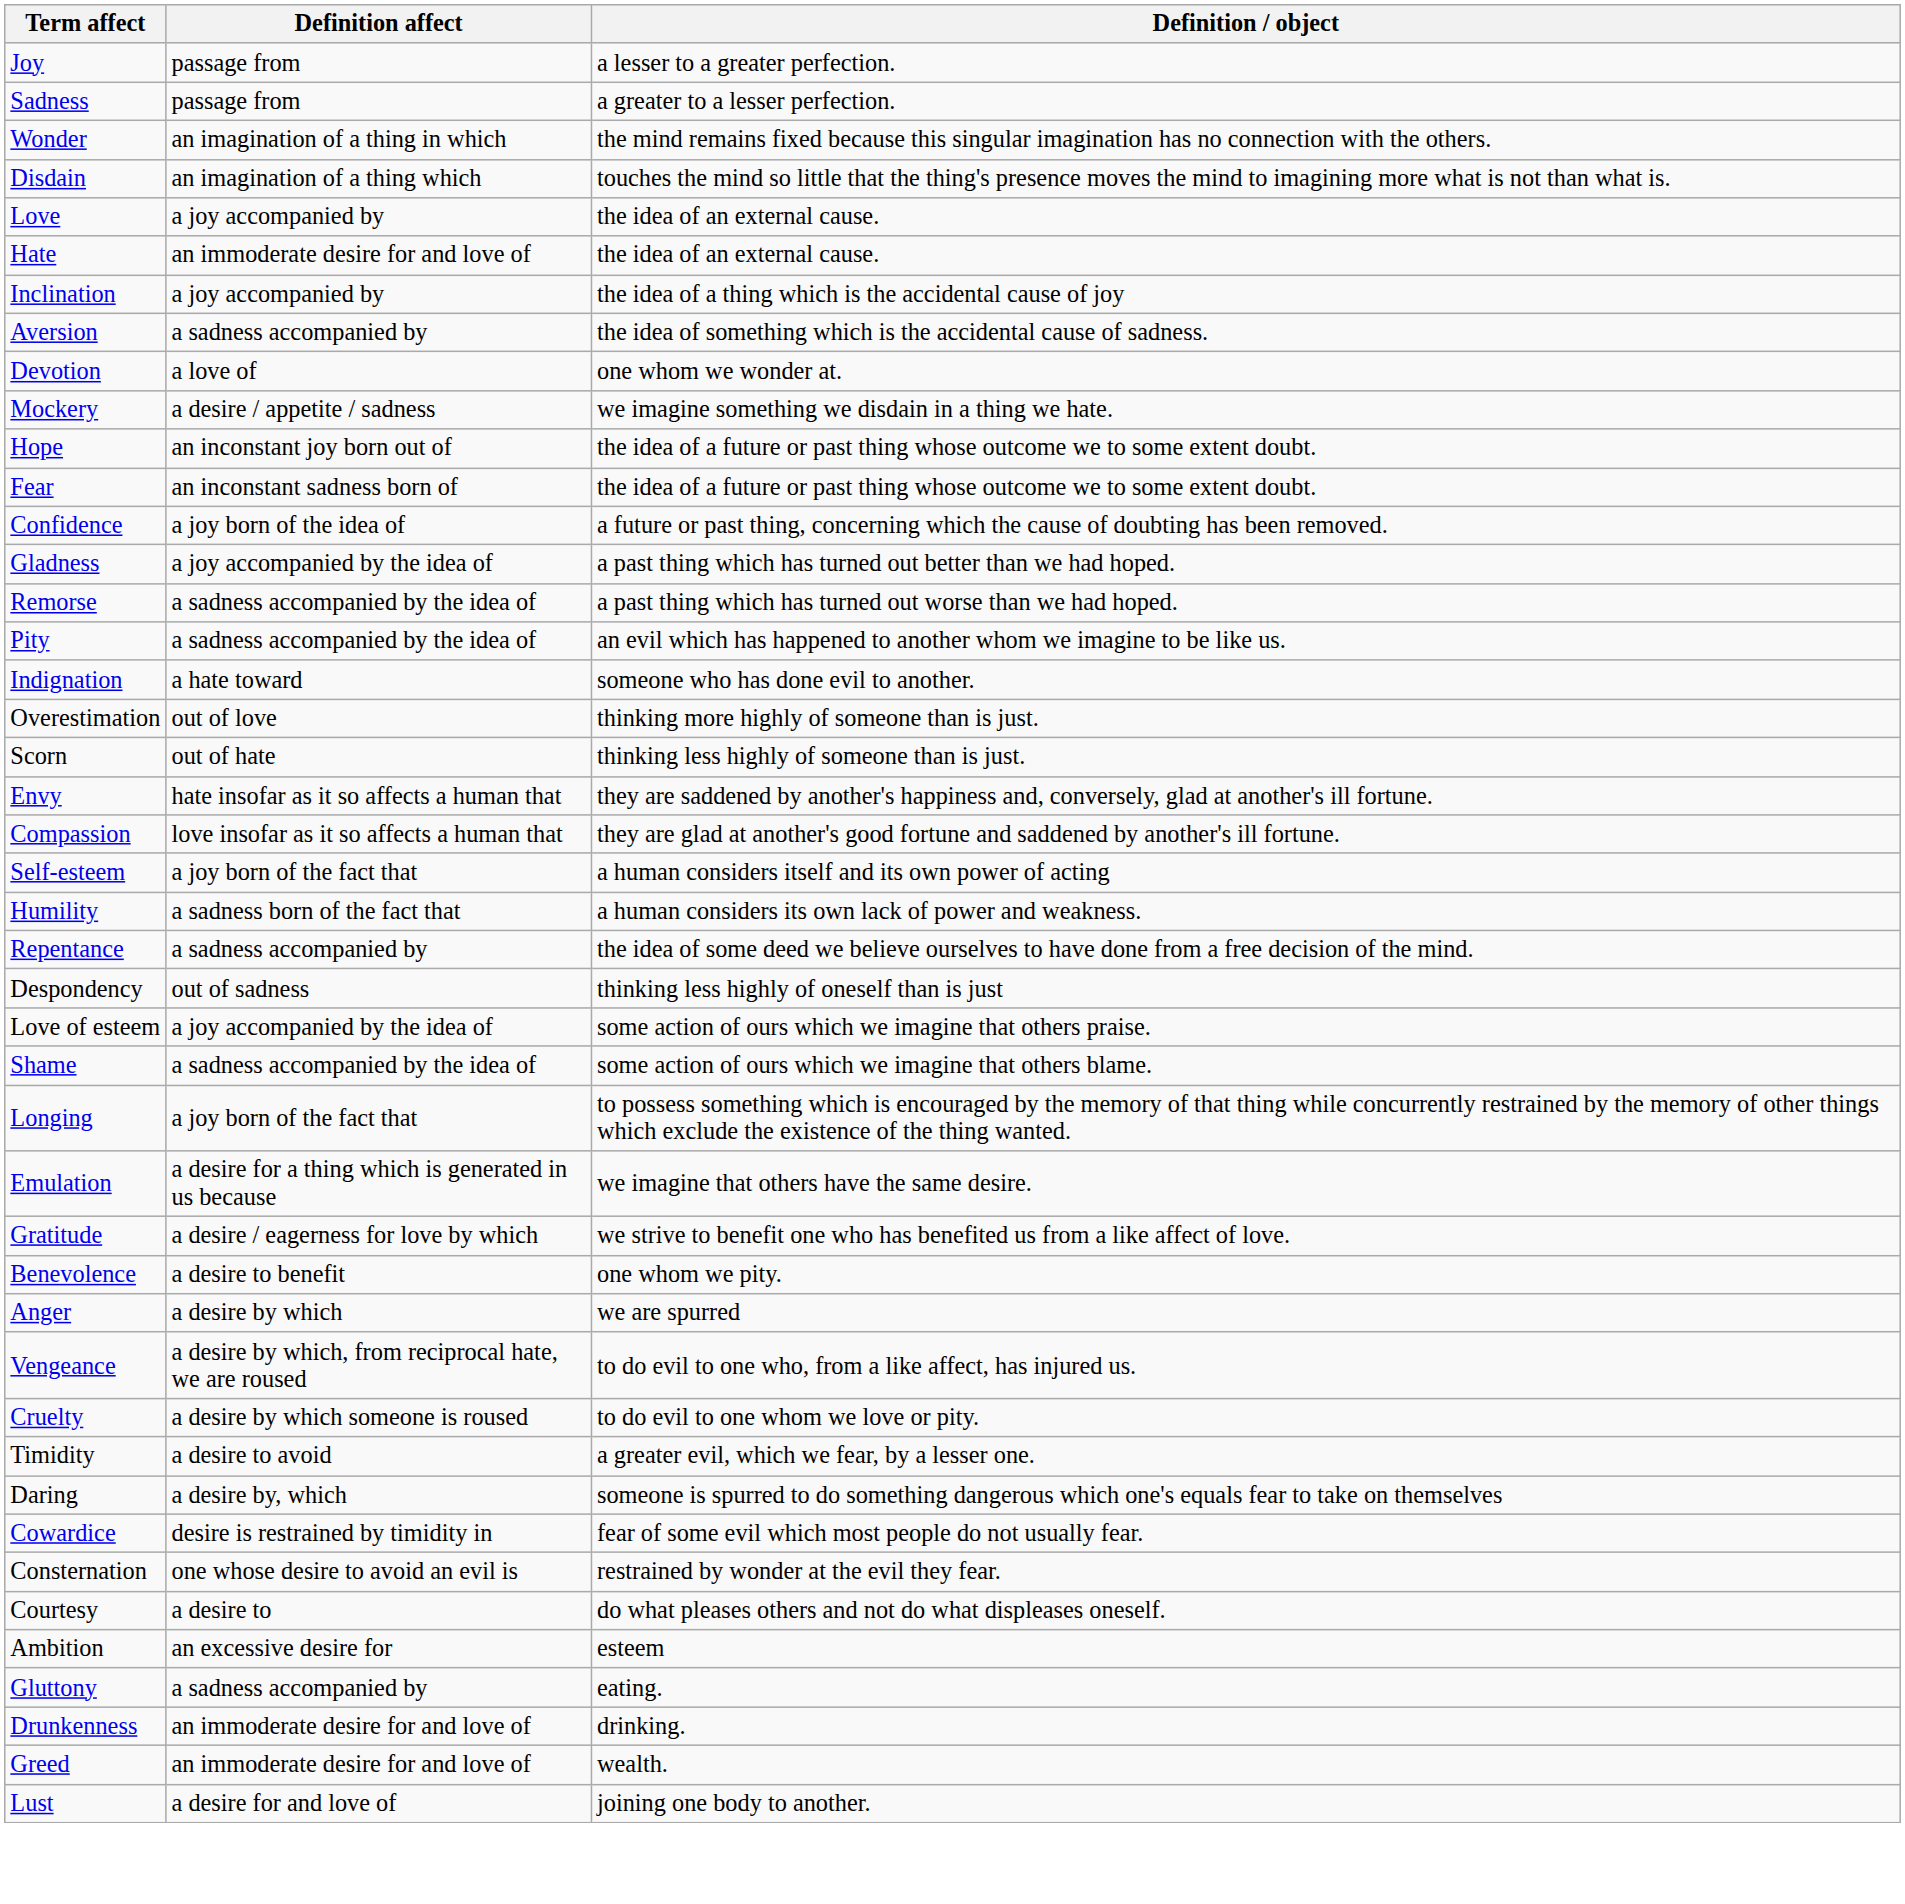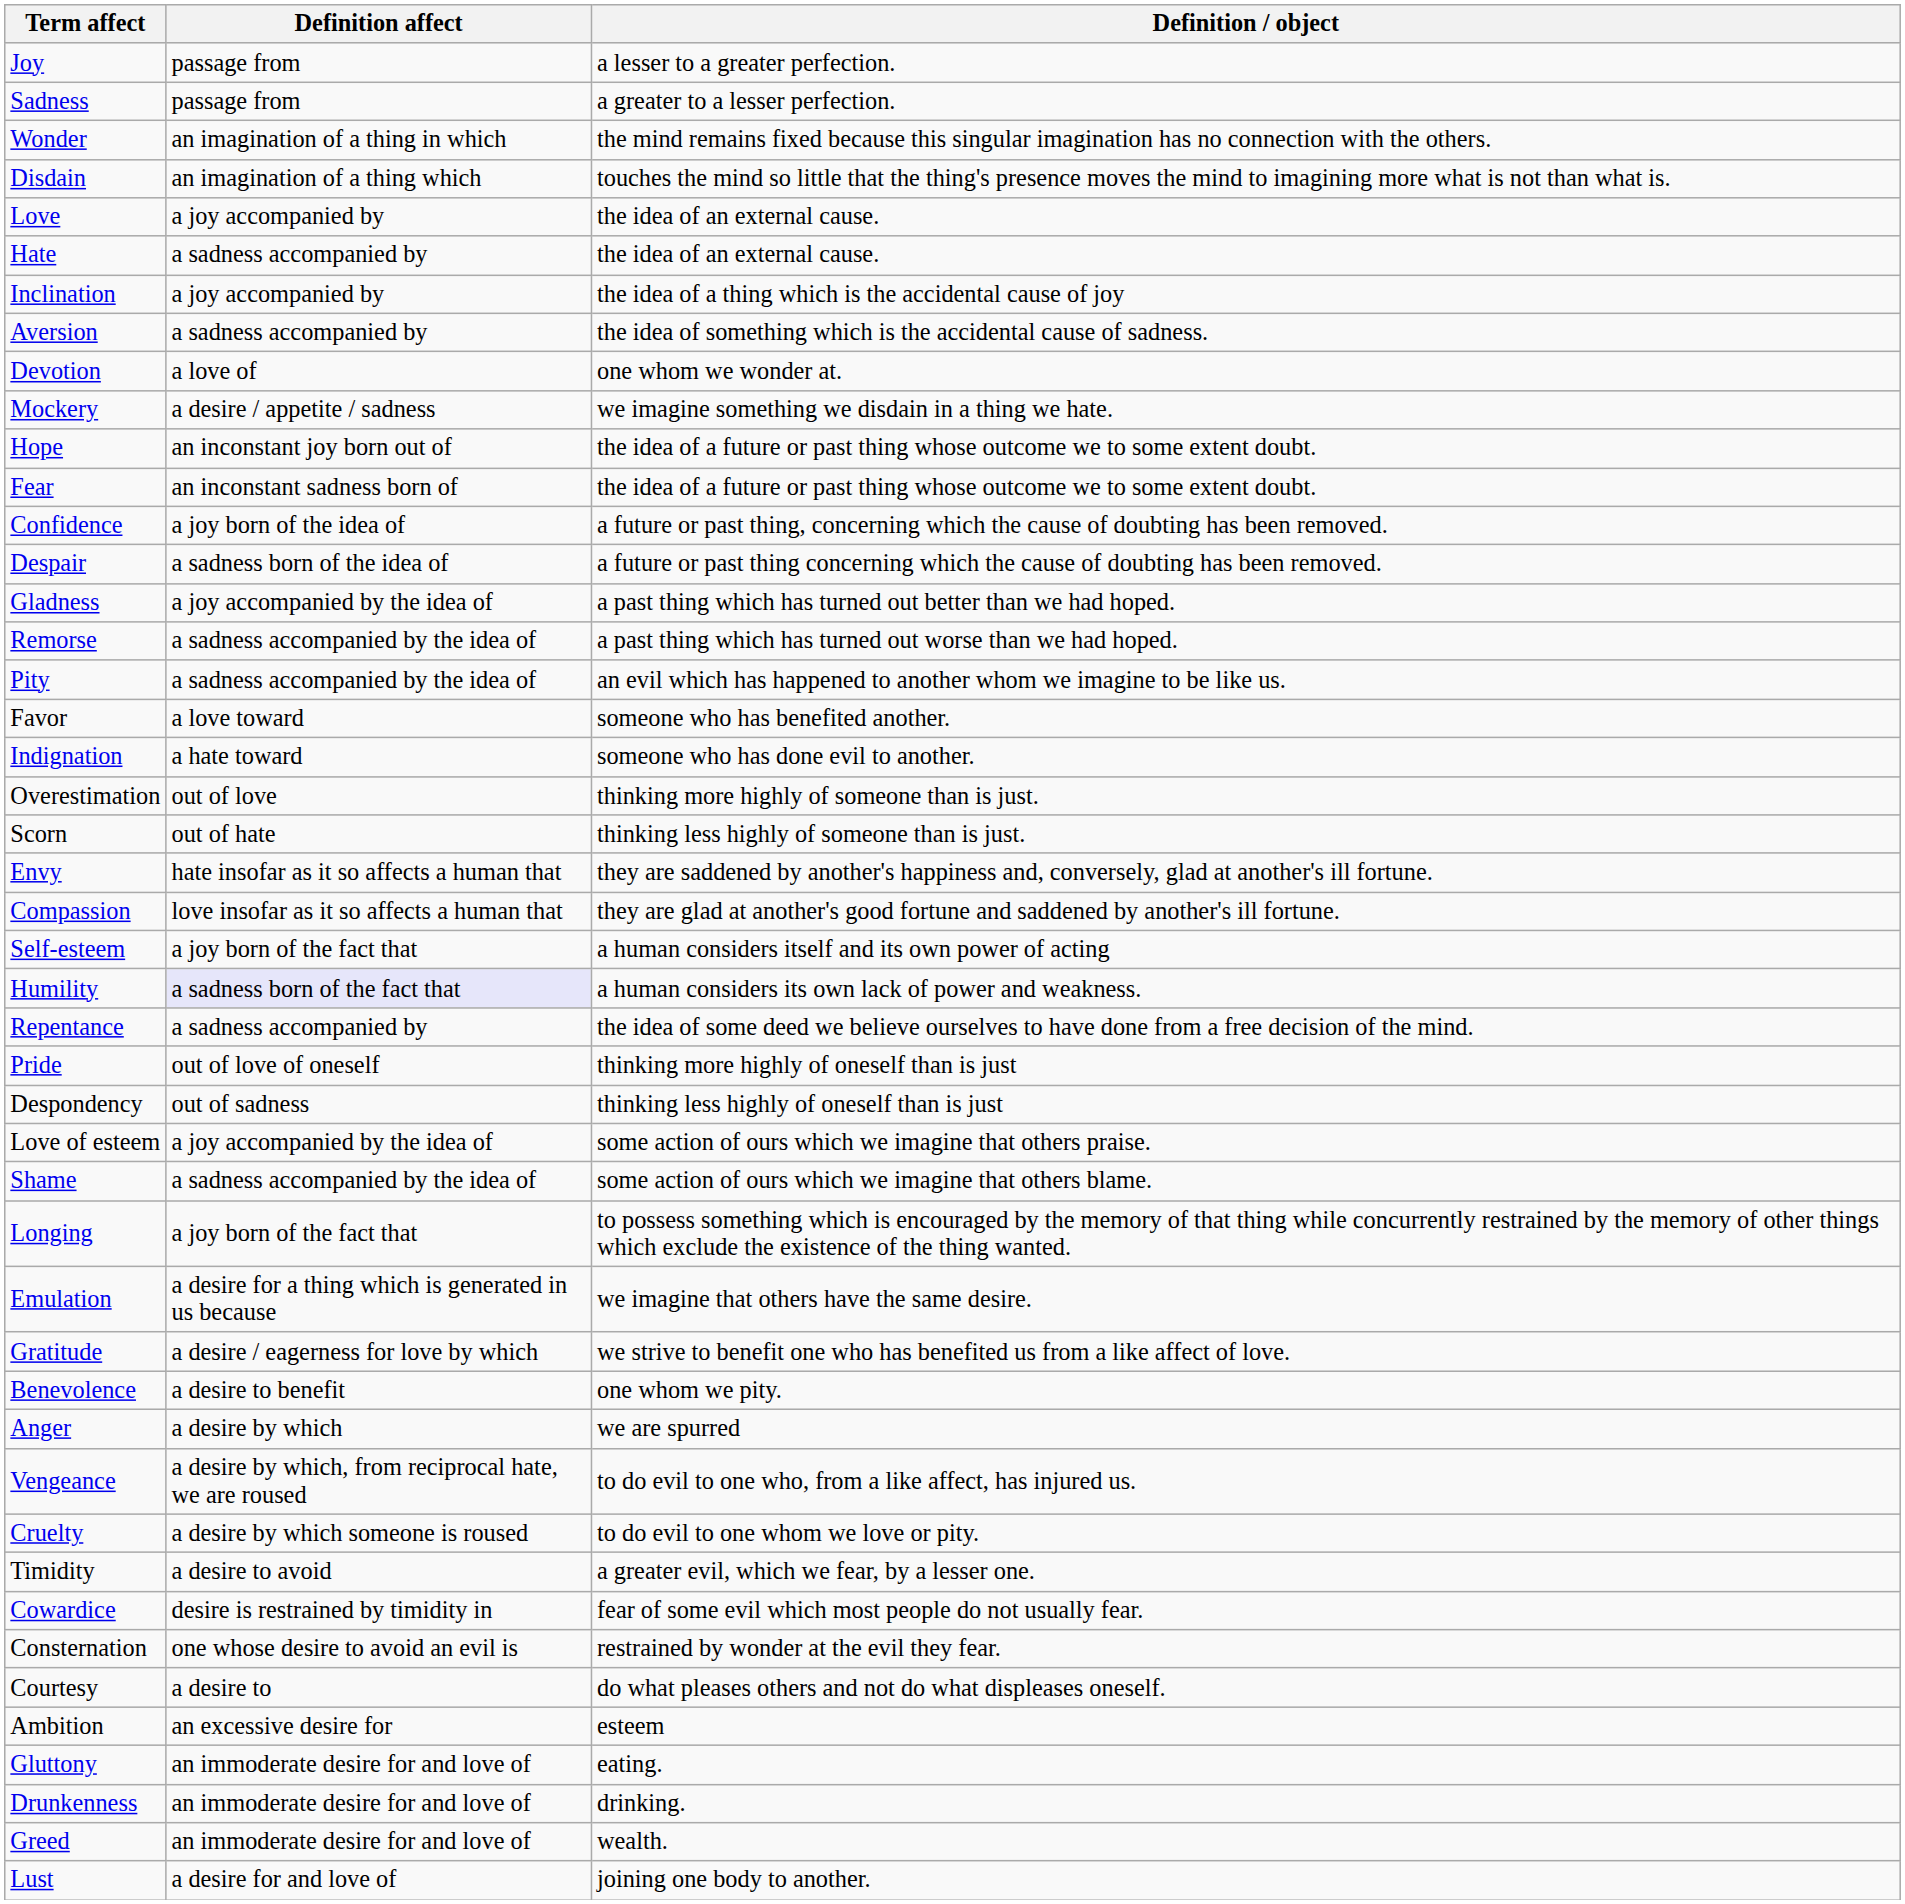Hate | Definition affect: an immoderate desire for and love of -> a sadness accompanied by
+ row: Despair | a sadness born of the idea of | a future or past thing concerning which the cause of doubting has been removed.
+ row: Favor | a love toward | someone who has benefited another.
Humility | Definition affect: no background -> lavender background
+ row: Pride | out of love of oneself | thinking more highly of oneself than is just
- row: Daring | a desire by, which | someone is spurred to do something dangerous which one's equals fear to take on themselves
Gluttony | Definition affect: a sadness accompanied by -> an immoderate desire for and love of
